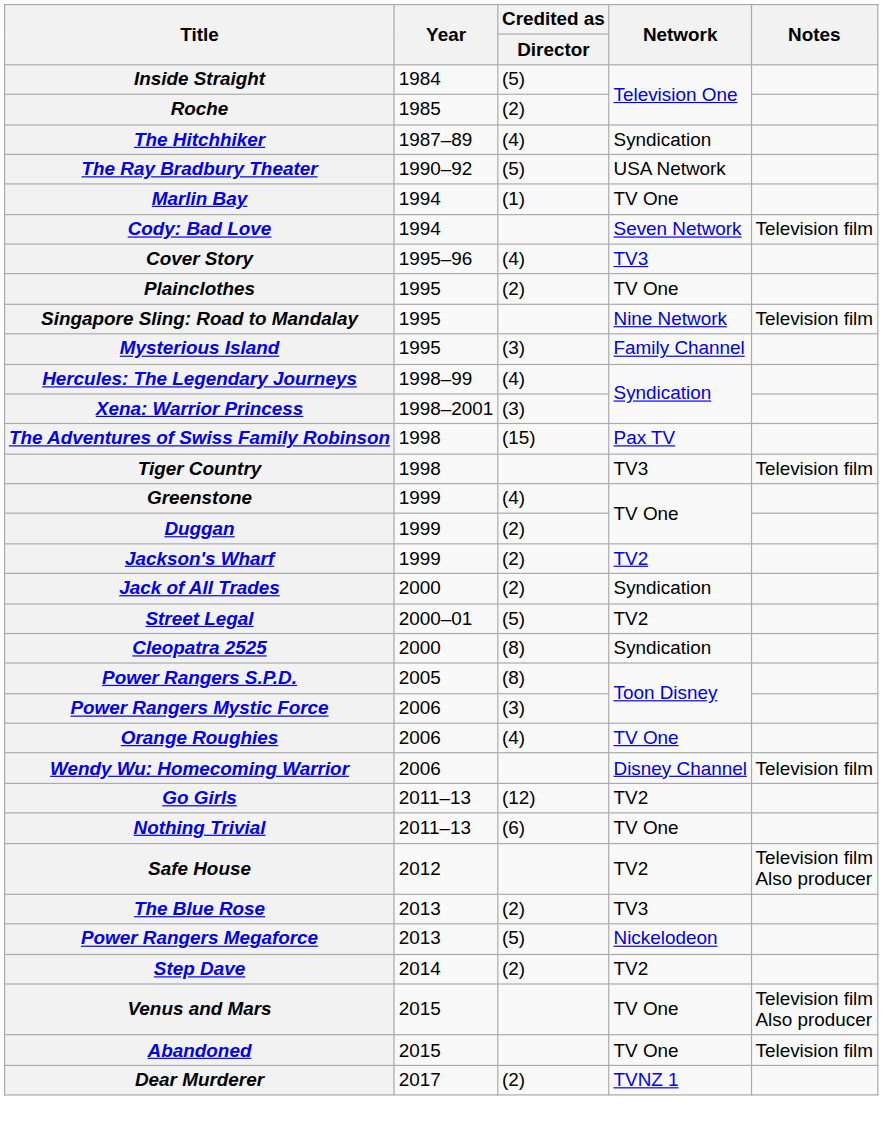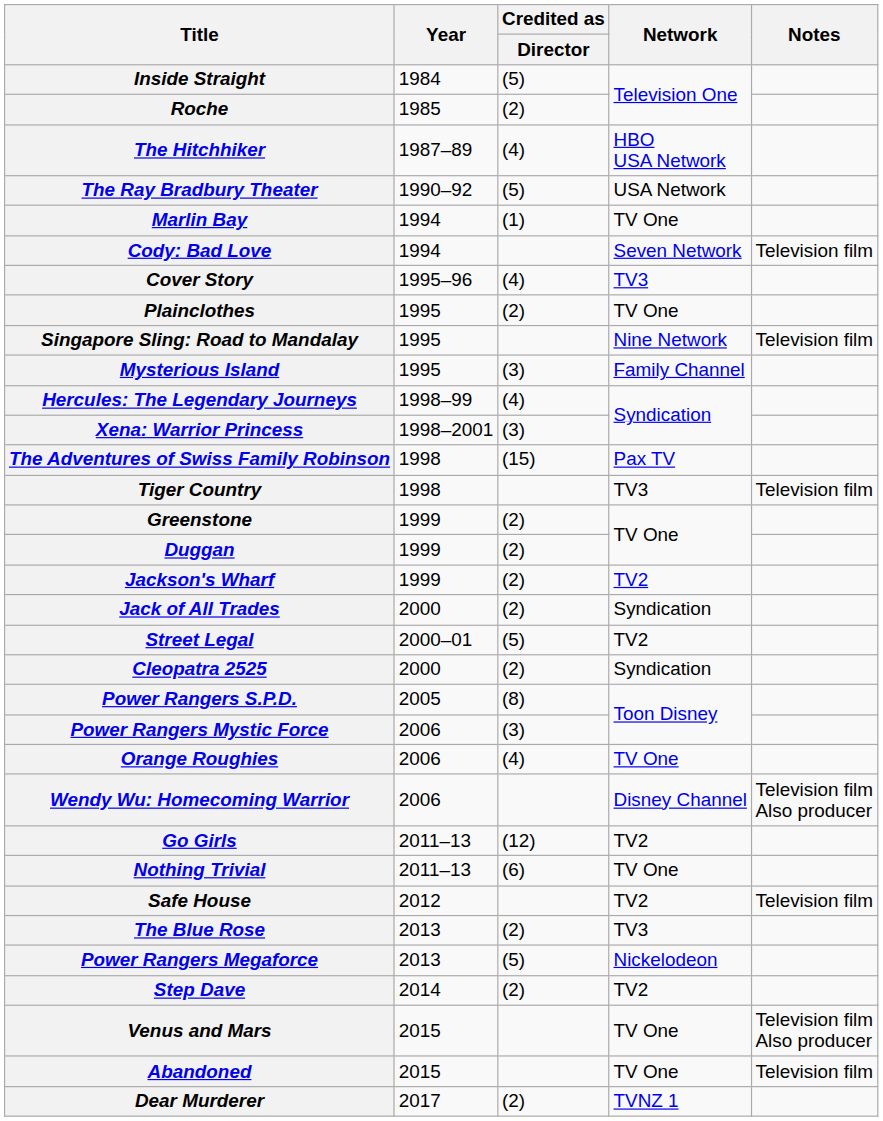The Hitchhiker | Network: Syndication -> HBO USA Network
Greenstone | Credited as / Director: (4) -> (2)
Cleopatra 2525 | Credited as / Director: (8) -> (2)
Wendy Wu: Homecoming Warrior | Notes: Television film -> Television film Also producer
Safe House | Notes: Television film Also producer -> Television film
